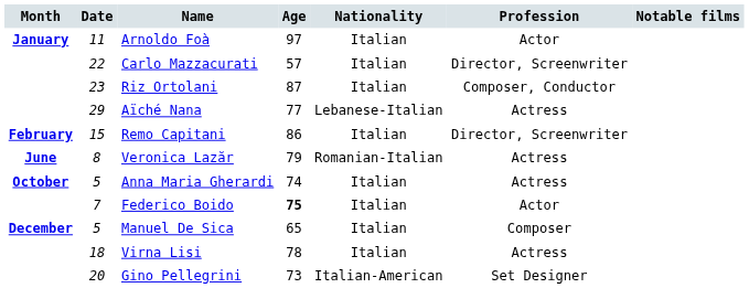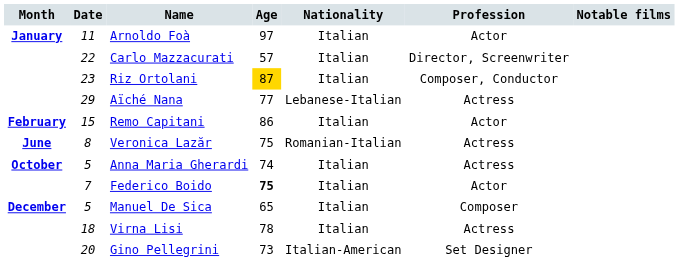Riz Ortolani | Age: no background -> gold background
Remo Capitani | Profession: Director, Screenwriter -> Actor
Veronica Lazăr | Age: 79 -> 75
